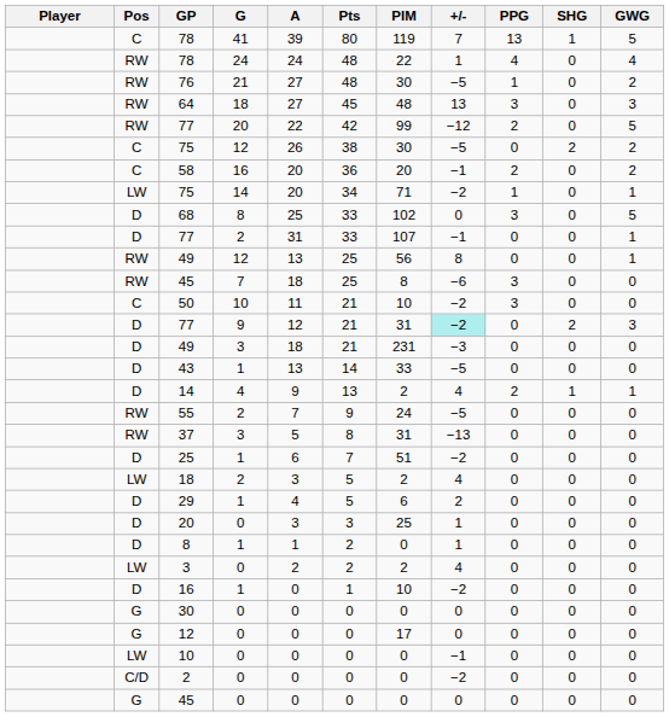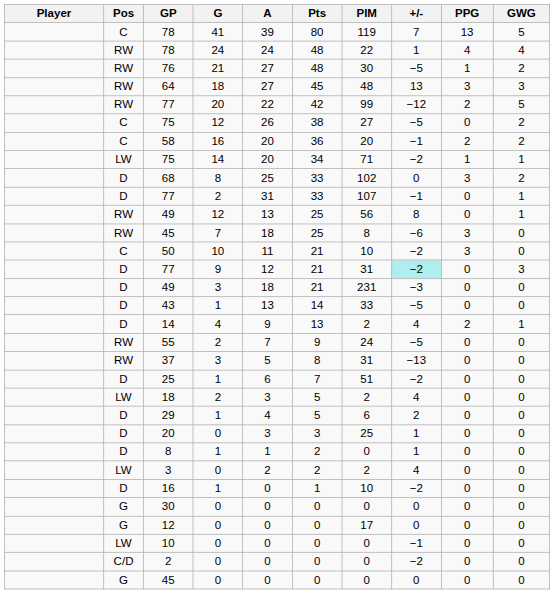- column: SHG | 1 | 0 | 0 | 0 | 0 | 2 | 0 | 0 | 0 | 0 | 0 | 0 | 0 | 2 | 0 | 0 | 1 | 0 | 0 | 0 | 0 | 0 | 0 | 0 | 0 | 0 | 0 | 0 | 0 | 0 | 0
75 / 12 | PIM: 30 -> 27
68 | GWG: 5 -> 2
